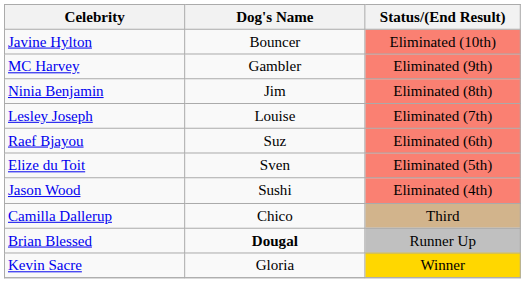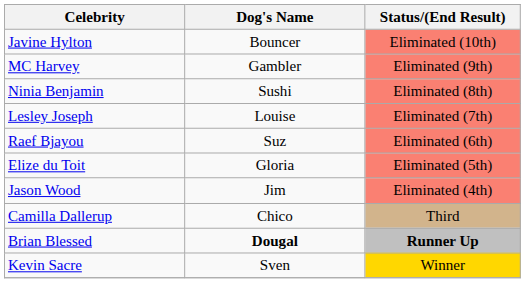Ninia Benjamin | Dog's Name: Jim -> Sushi
Elize du Toit | Dog's Name: Sven -> Gloria
Jason Wood | Dog's Name: Sushi -> Jim
Brian Blessed | Status/(End Result): normal -> bold
Kevin Sacre | Dog's Name: Gloria -> Sven
